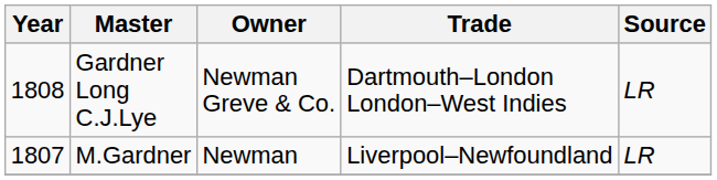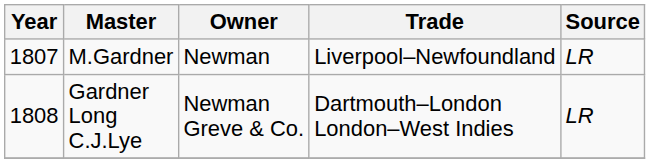rows swapped: M.Gardner <-> Gardner Long C.J.Lye
